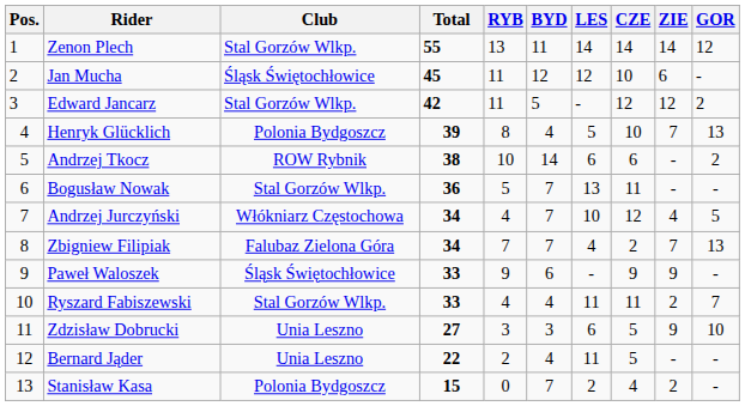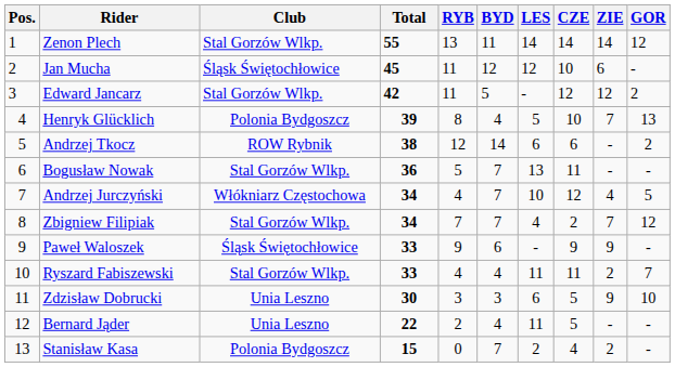Andrzej Tkocz | RYB: 10 -> 12
Zbigniew Filipiak | Club: Falubaz Zielona Góra -> Stal Gorzów Wlkp.
Zbigniew Filipiak | GOR: 13 -> 12
Zdzisław Dobrucki | Total: 27 -> 30
